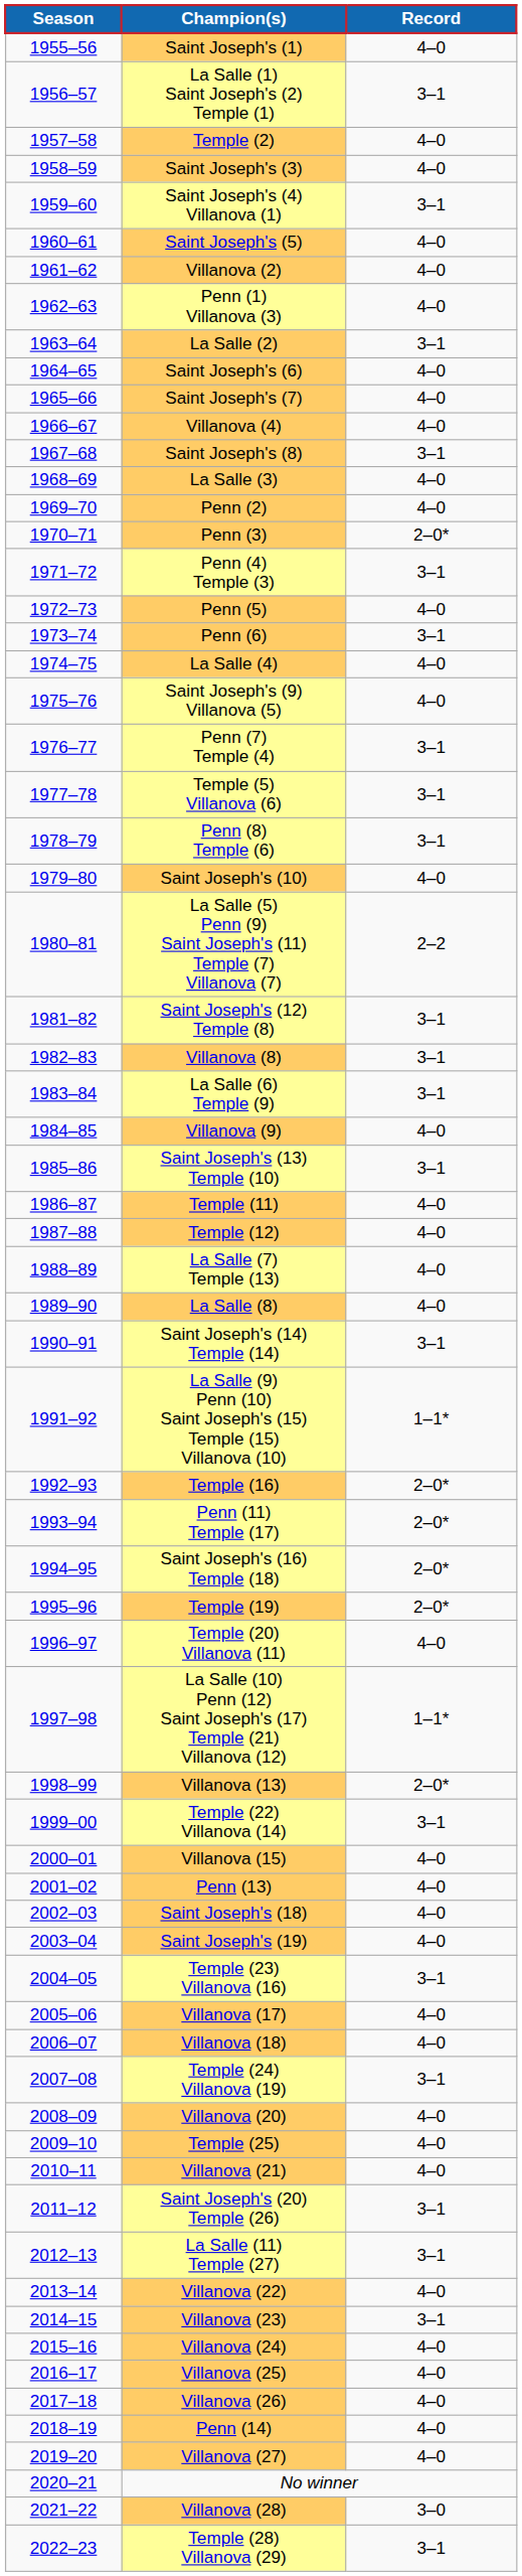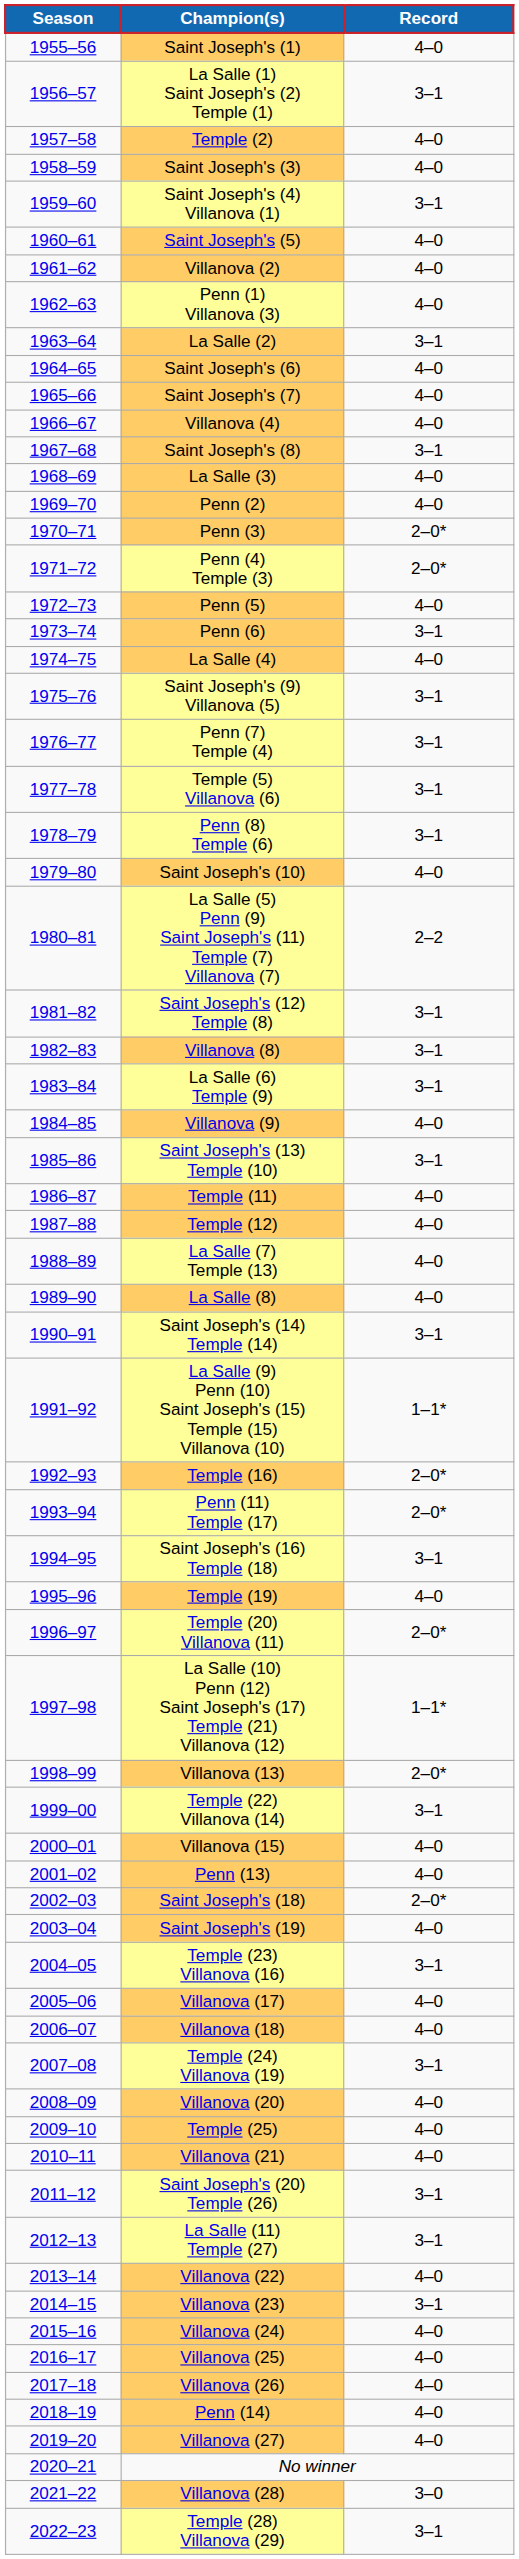Penn (4) Temple (3) | Record: 3–1 -> 2–0*
Saint Joseph's (9) Villanova (5) | Record: 4–0 -> 3–1
Saint Joseph's (16) Temple (18) | Record: 2–0* -> 3–1
Temple (19) | Record: 2–0* -> 4–0
Temple (20) Villanova (11) | Record: 4–0 -> 2–0*
Saint Joseph's (18) | Record: 4–0 -> 2–0*
